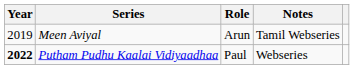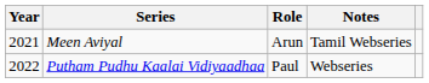Meen Aviyal | Year: 2019 -> 2021
Putham Pudhu Kaalai Vidiyaadhaa | Year: bold -> normal
